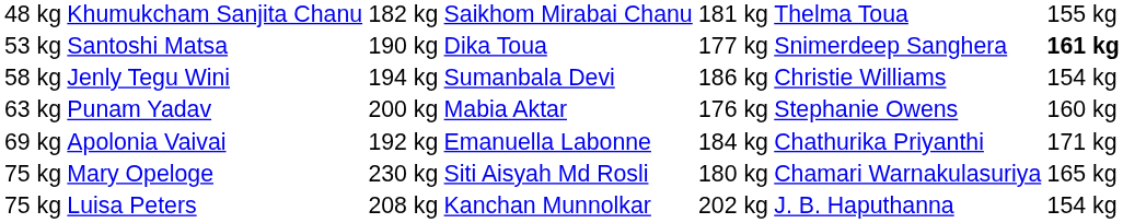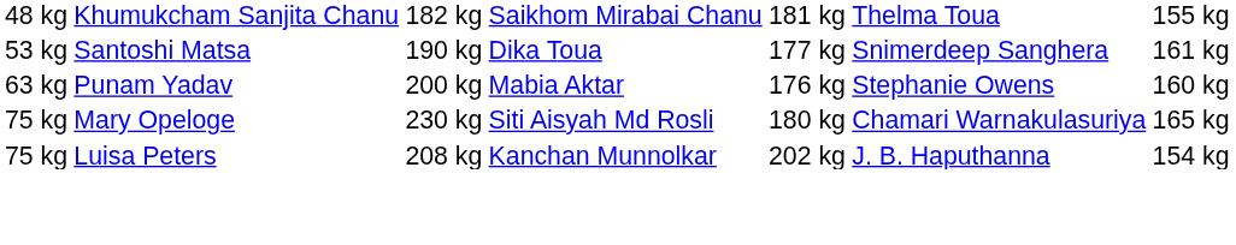Santoshi Matsa | column 7: bold -> normal
- row: 58 kg | Jenly Tegu Wini | 194 kg | Sumanbala Devi | 186 kg | Christie Williams | 154 kg
- row: 69 kg | Apolonia Vaivai | 192 kg | Emanuella Labonne | 184 kg | Chathurika Priyanthi | 171 kg
